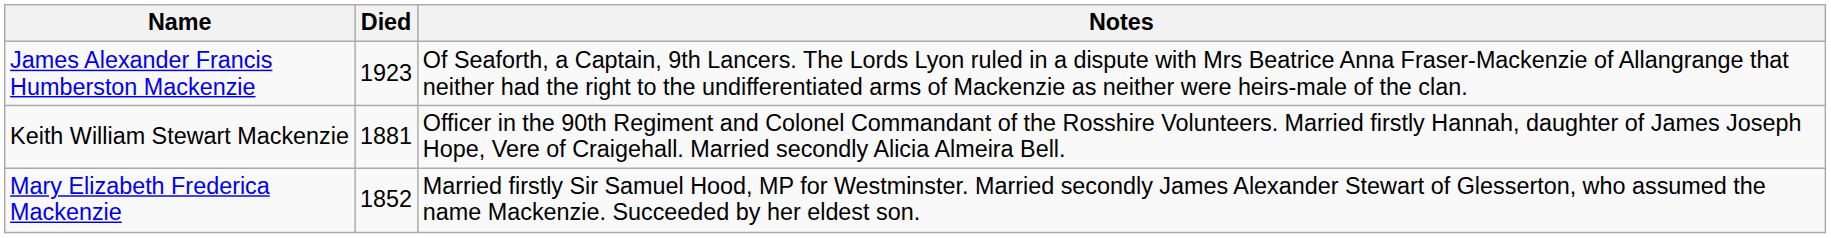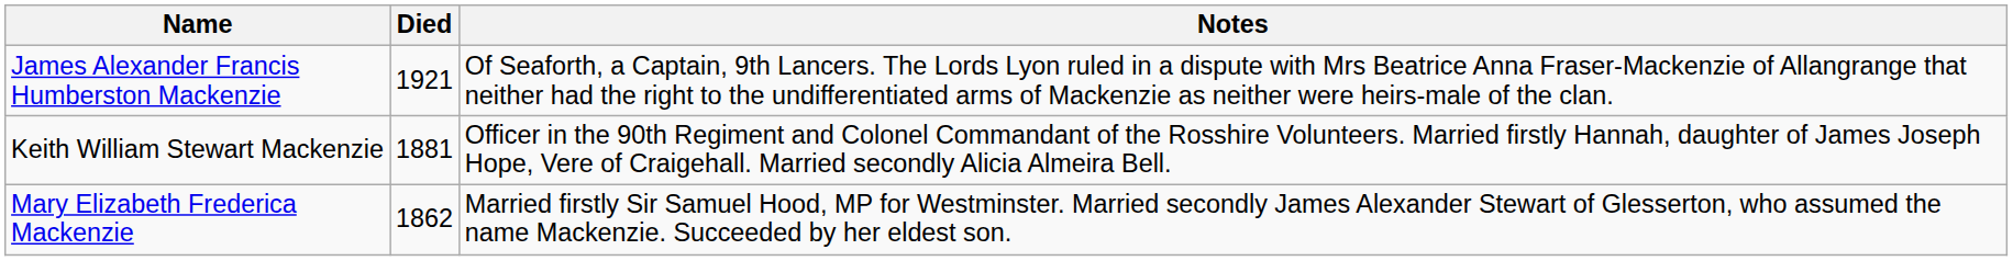James Alexander Francis Humberston Mackenzie | Died: 1923 -> 1921
Mary Elizabeth Frederica Mackenzie | Died: 1852 -> 1862
